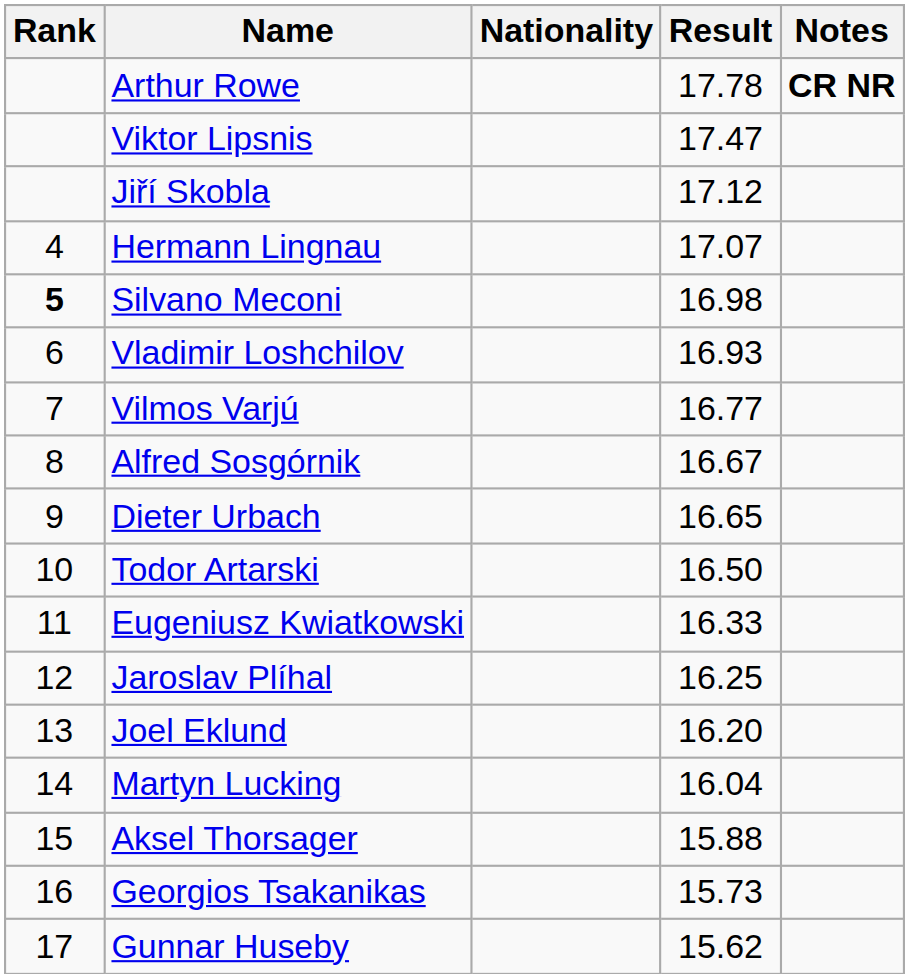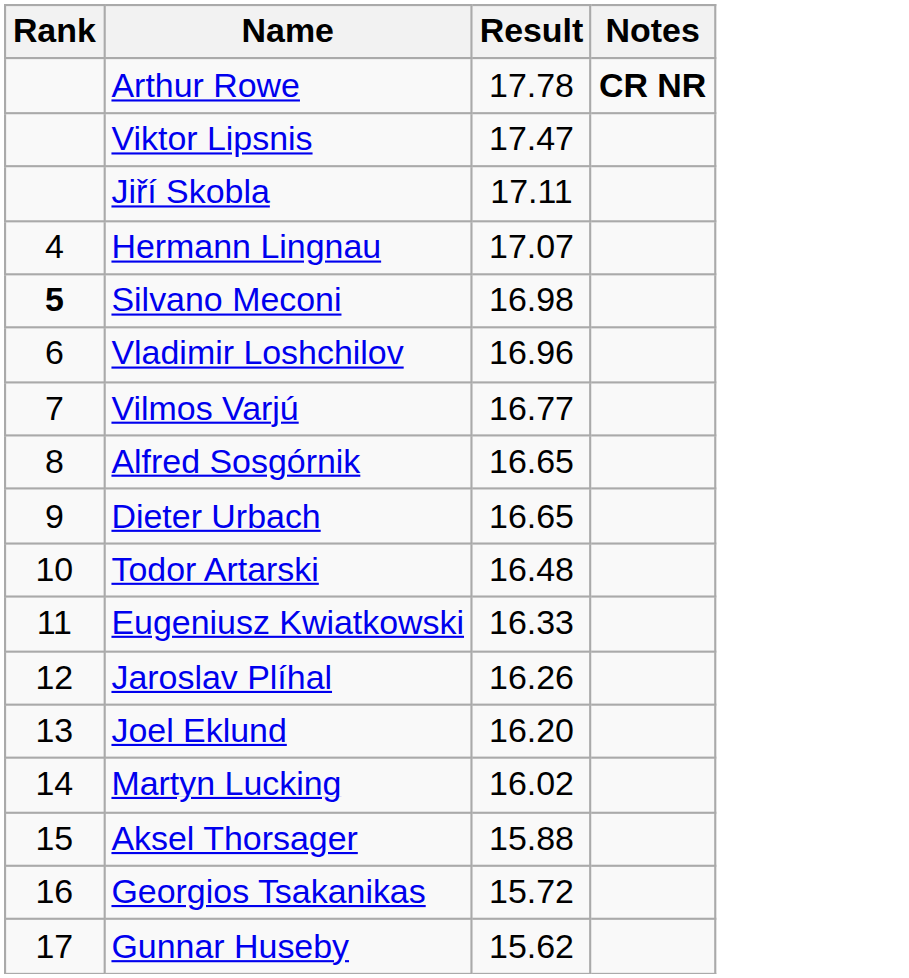- column: Nationality
Jiří Skobla | Result: 17.12 -> 17.11
Vladimir Loshchilov | Result: 16.93 -> 16.96
Alfred Sosgórnik | Result: 16.67 -> 16.65
Todor Artarski | Result: 16.50 -> 16.48
Jaroslav Plíhal | Result: 16.25 -> 16.26
Martyn Lucking | Result: 16.04 -> 16.02
Georgios Tsakanikas | Result: 15.73 -> 15.72
